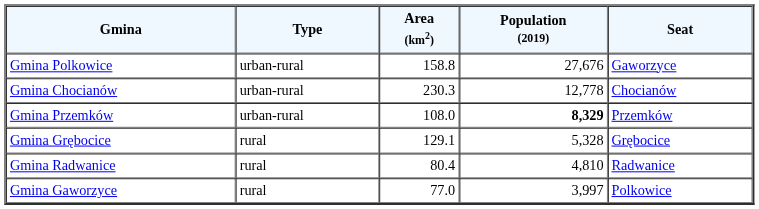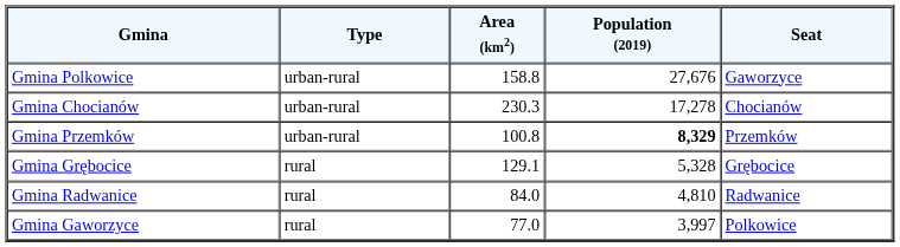Gmina Chocianów | Population (2019): 12,778 -> 17,278
Gmina Przemków | Area (km2): 108.0 -> 100.8
Gmina Radwanice | Area (km2): 80.4 -> 84.0
